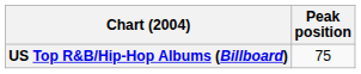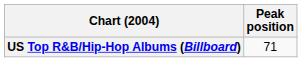US Top R&B/Hip-Hop Albums (Billboard) | Peak position: 75 -> 71
